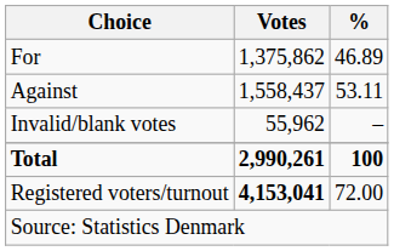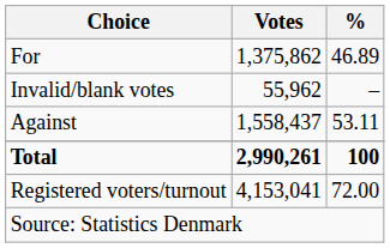rows swapped: Against <-> Invalid/blank votes
Registered voters/turnout | Votes: bold -> normal
